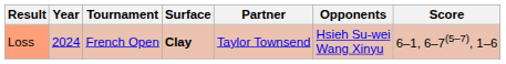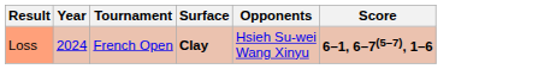- column: Partner | Taylor Townsend
Loss | Score: normal -> bold
